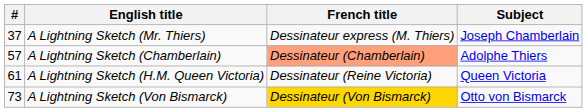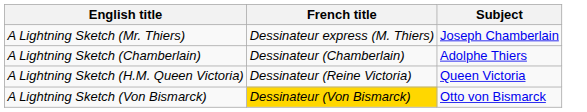- column: # | 37 | 57 | 61 | 73
A Lightning Sketch (Chamberlain) | French title: lightsalmon background -> no background
